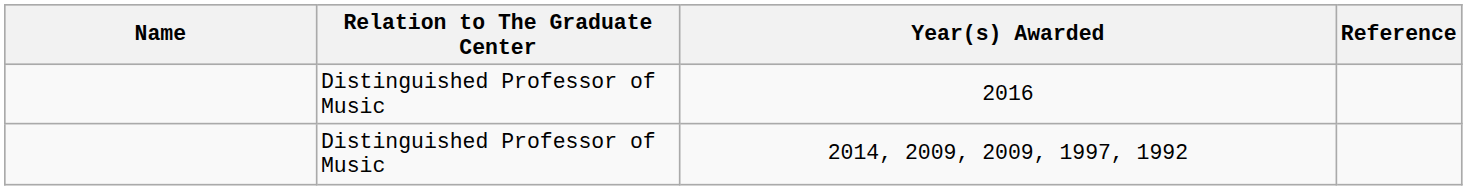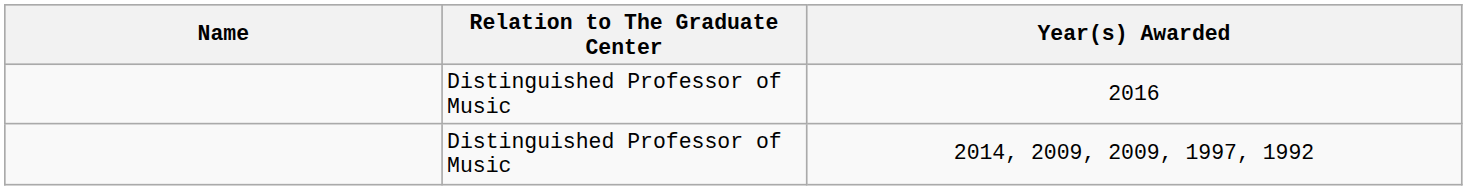- column: Reference
